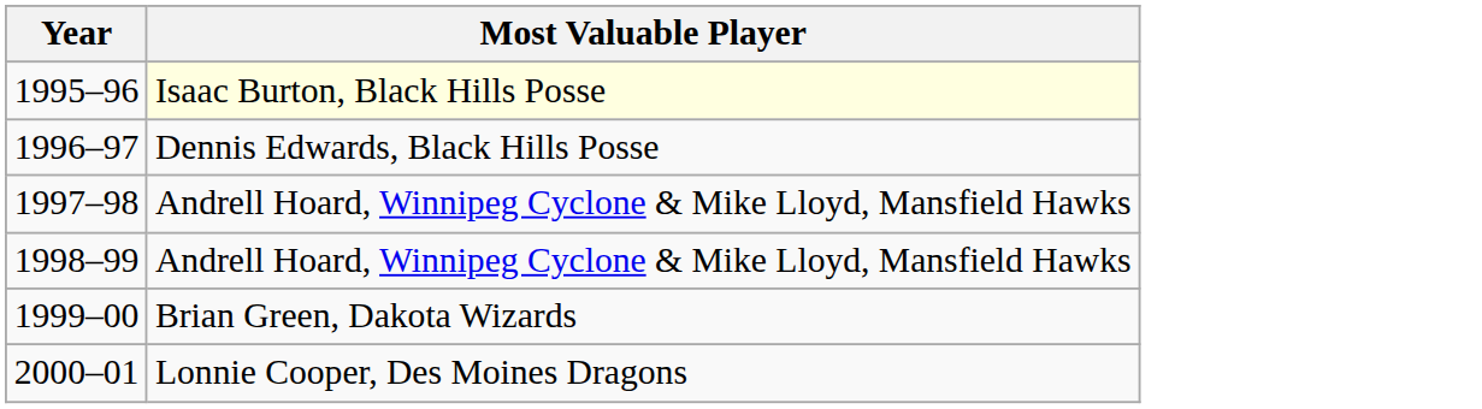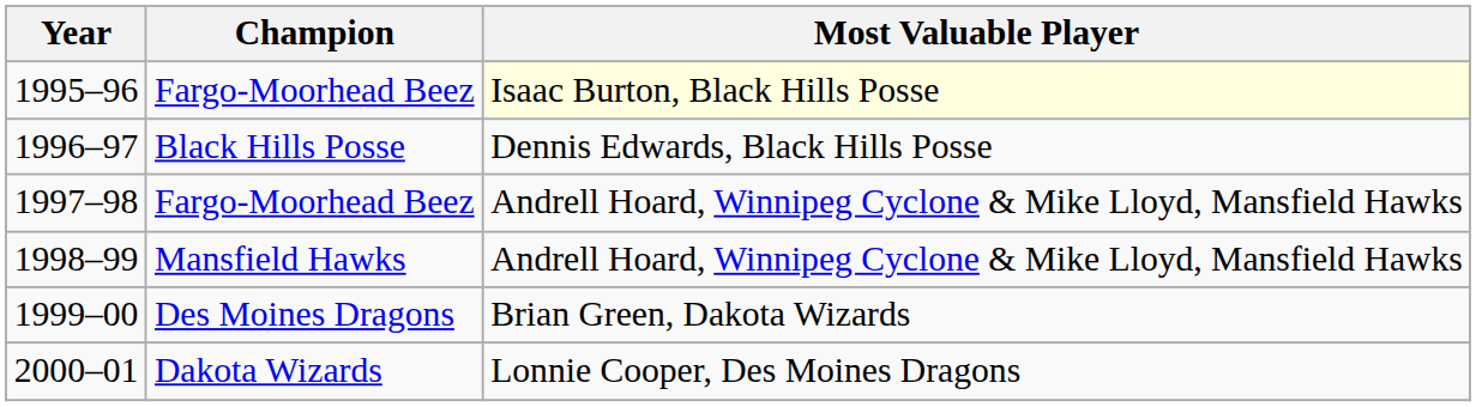+ column: Champion | Fargo-Moorhead Beez | Black Hills Posse | Fargo-Moorhead Beez | Mansfield Hawks | Des Moines Dragons | Dakota Wizards
